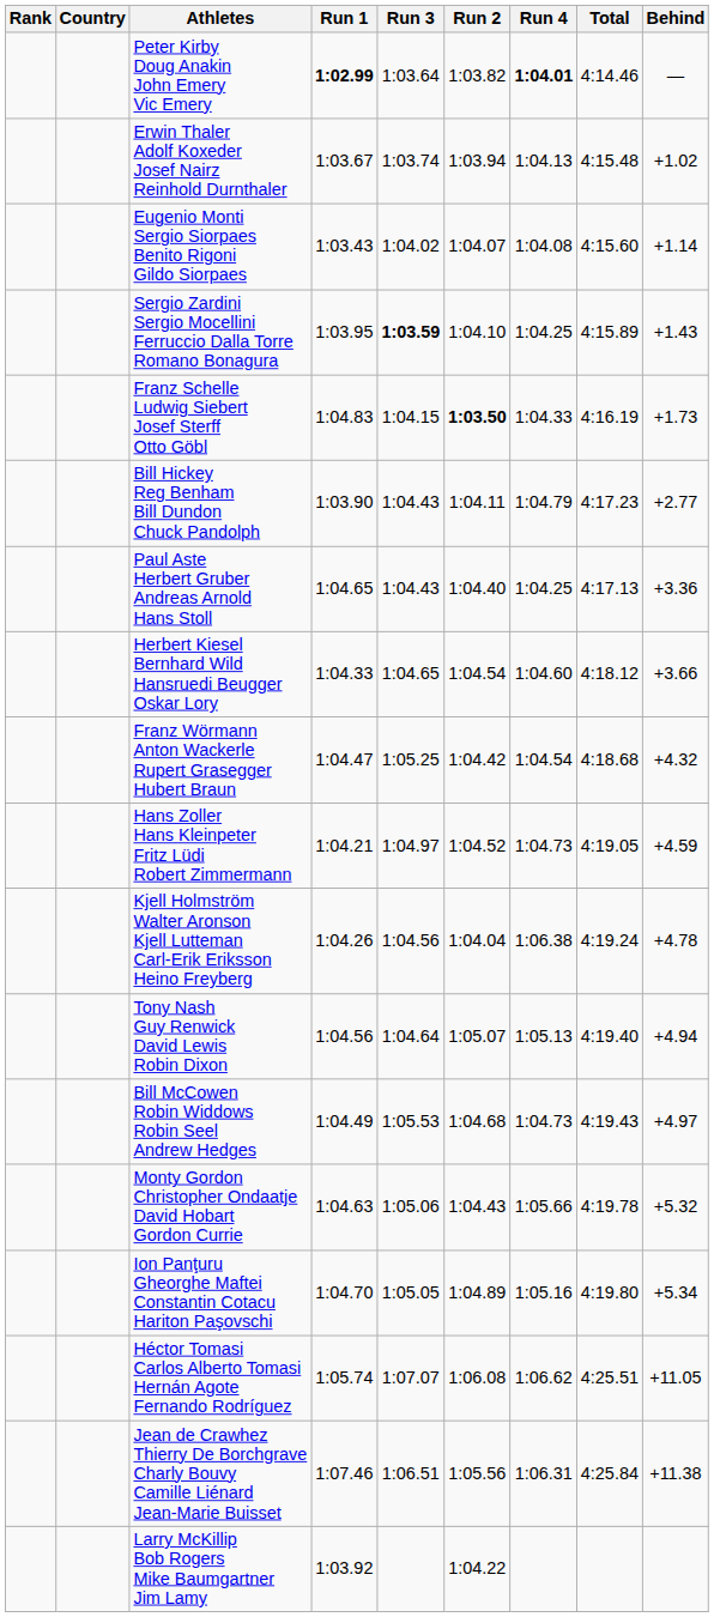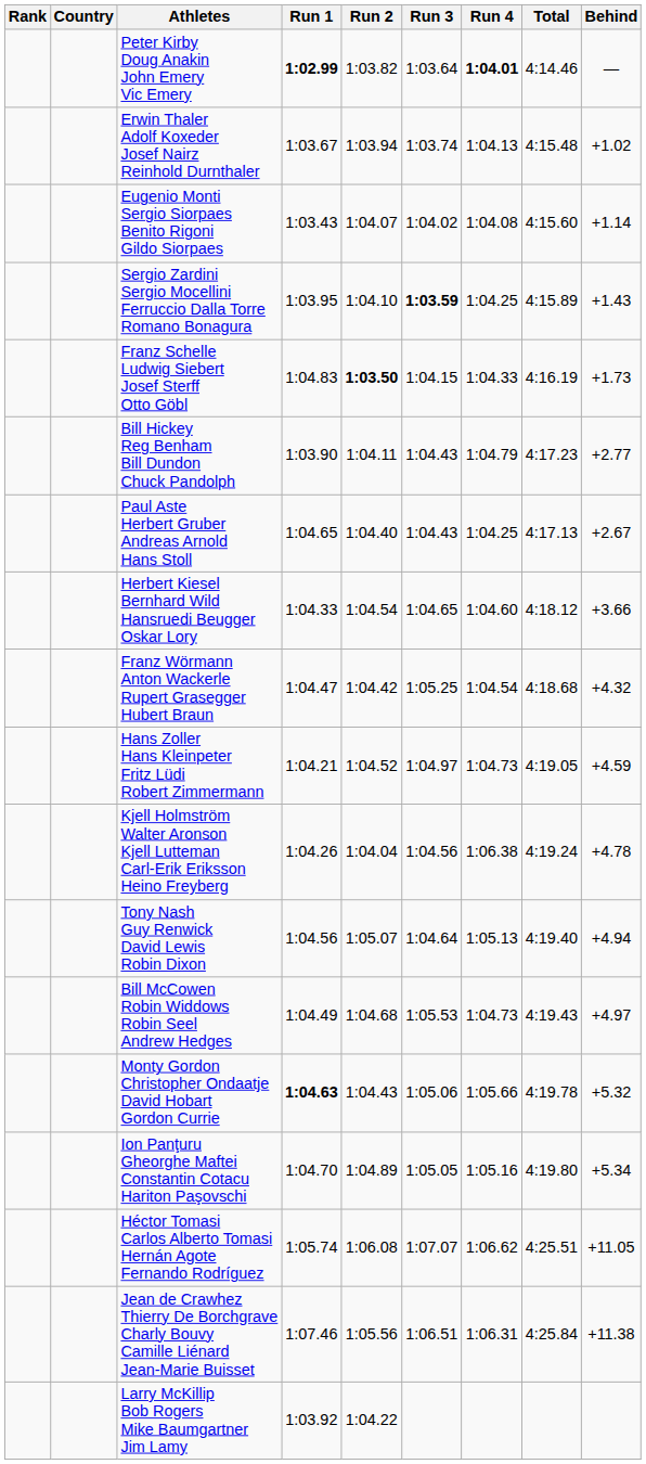columns swapped: Run 2 <-> Run 3
Paul Aste Herbert Gruber Andreas Arnold Hans Stoll | Behind: +3.36 -> +2.67
Monty Gordon Christopher Ondaatje David Hobart Gordon Currie | Run 1: normal -> bold
